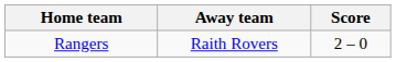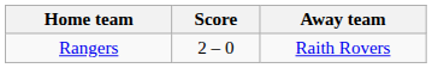columns swapped: Score <-> Away team
